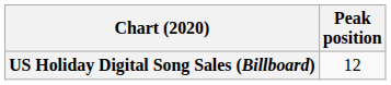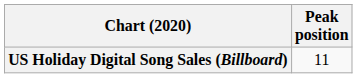US Holiday Digital Song Sales (Billboard) | Peak position: 12 -> 11
